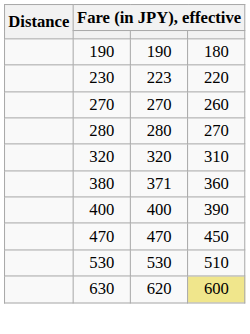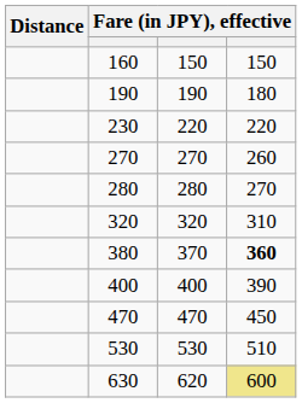+ row: 160 | 150 | 150
230 | column 3: 223 -> 220
380 | column 3: 371 -> 370
380 | column 4: normal -> bold
